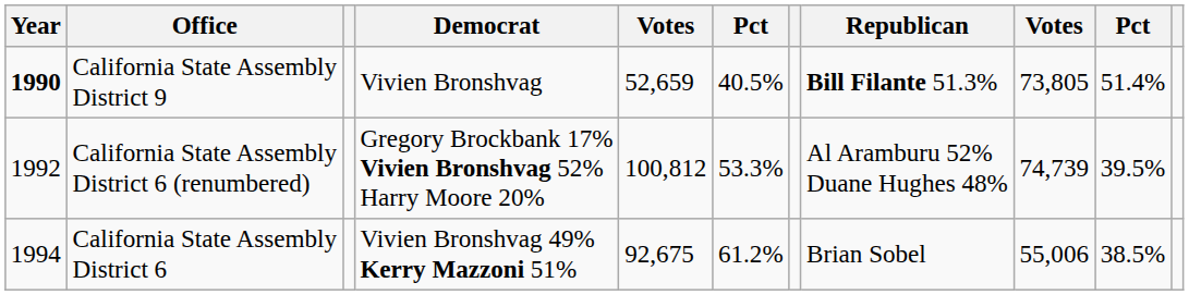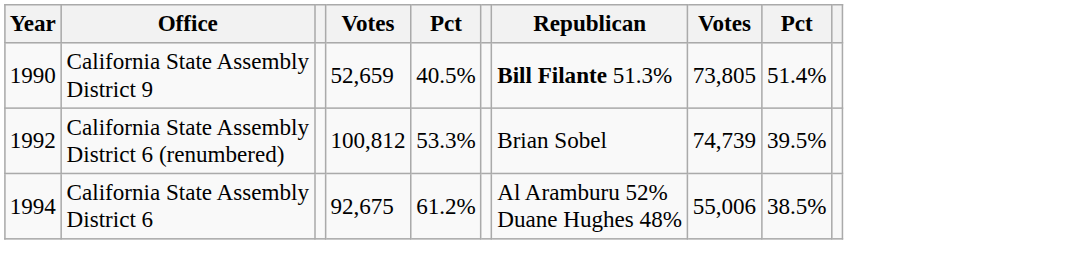- column: Democrat | Vivien Bronshvag | Gregory Brockbank 17% Vivien Bronshvag 52% Harry Moore 20% | Vivien Bronshvag 49% Kerry Mazzoni 51%
California State Assembly District 9 | Year: bold -> normal
California State Assembly District 6 (renumbered) | Republican: Al Aramburu 52% Duane Hughes 48% -> Brian Sobel
California State Assembly District 6 | Republican: Brian Sobel -> Al Aramburu 52% Duane Hughes 48%
